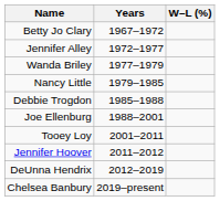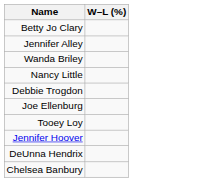- column: Years | 1967–1972 | 1972–1977 | 1977–1979 | 1979–1985 | 1985–1988 | 1988–2001 | 2001–2011 | 2011–2012 | 2012–2019 | 2019–present
